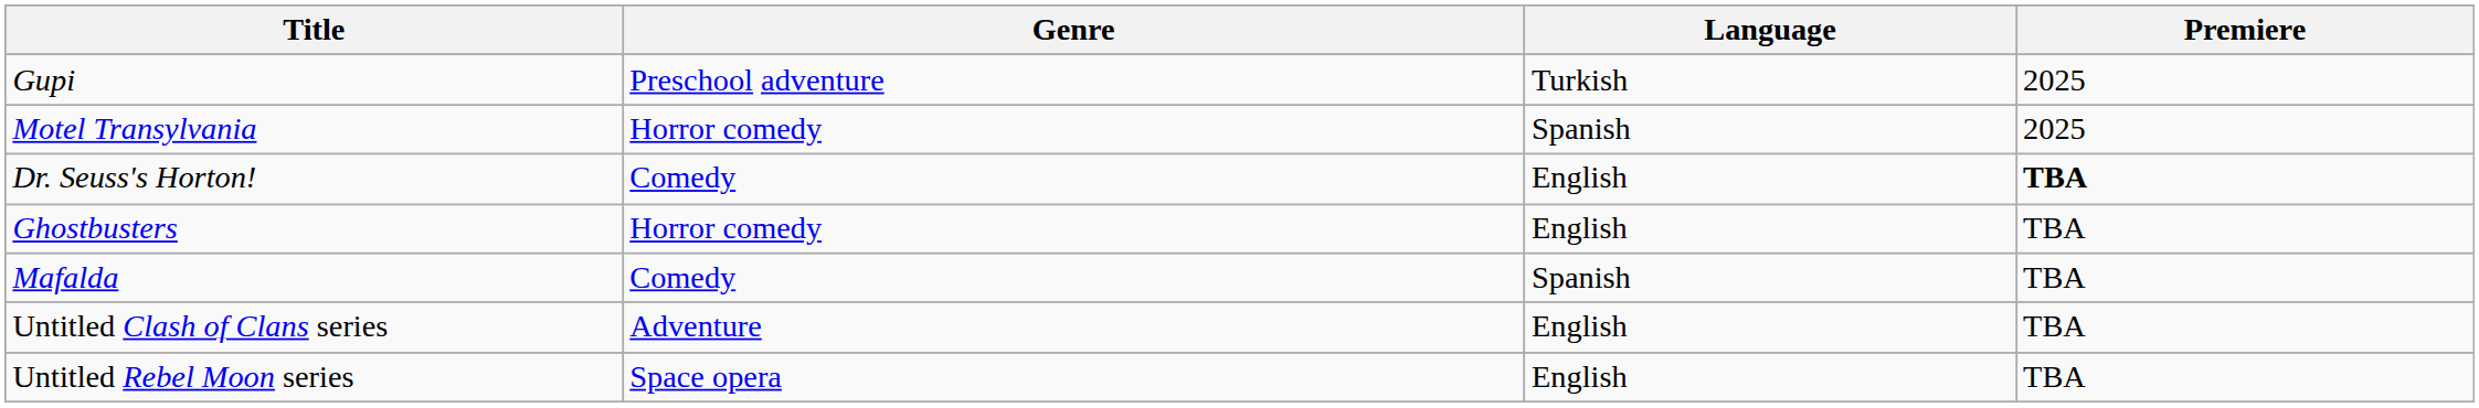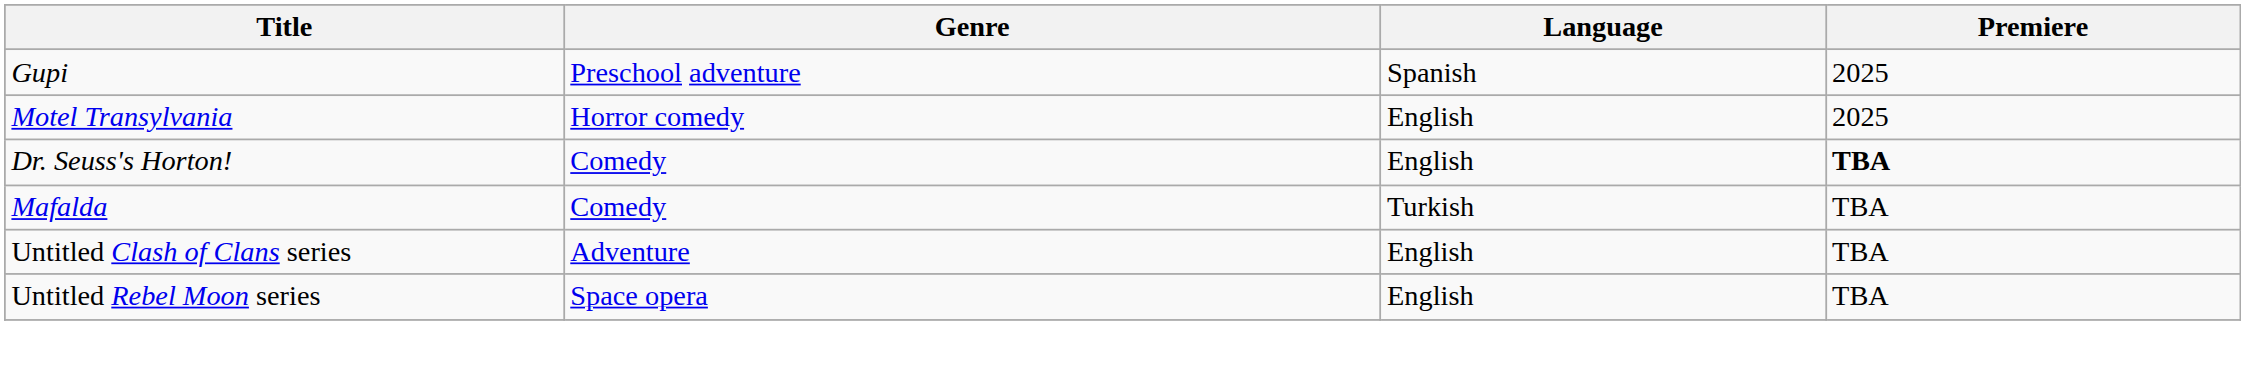Gupi | Language: Turkish -> Spanish
Motel Transylvania | Language: Spanish -> English
- row: Ghostbusters | Horror comedy | English | TBA
Mafalda | Language: Spanish -> Turkish
